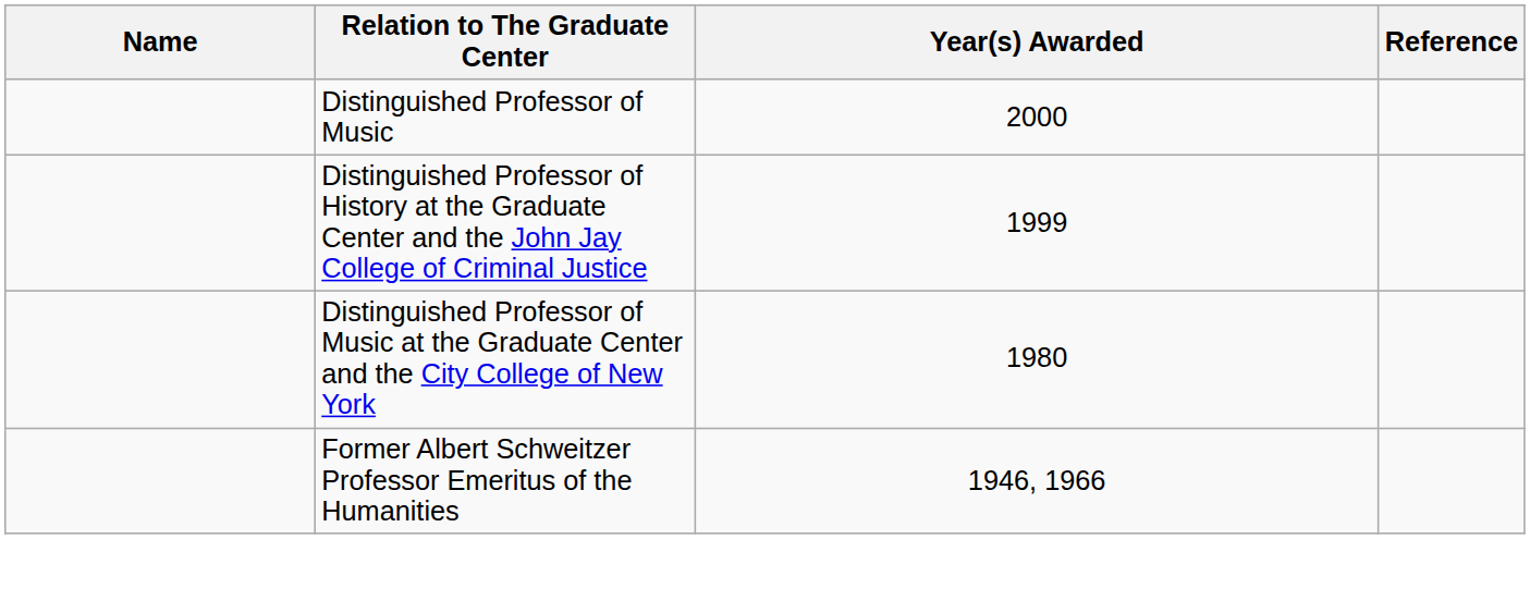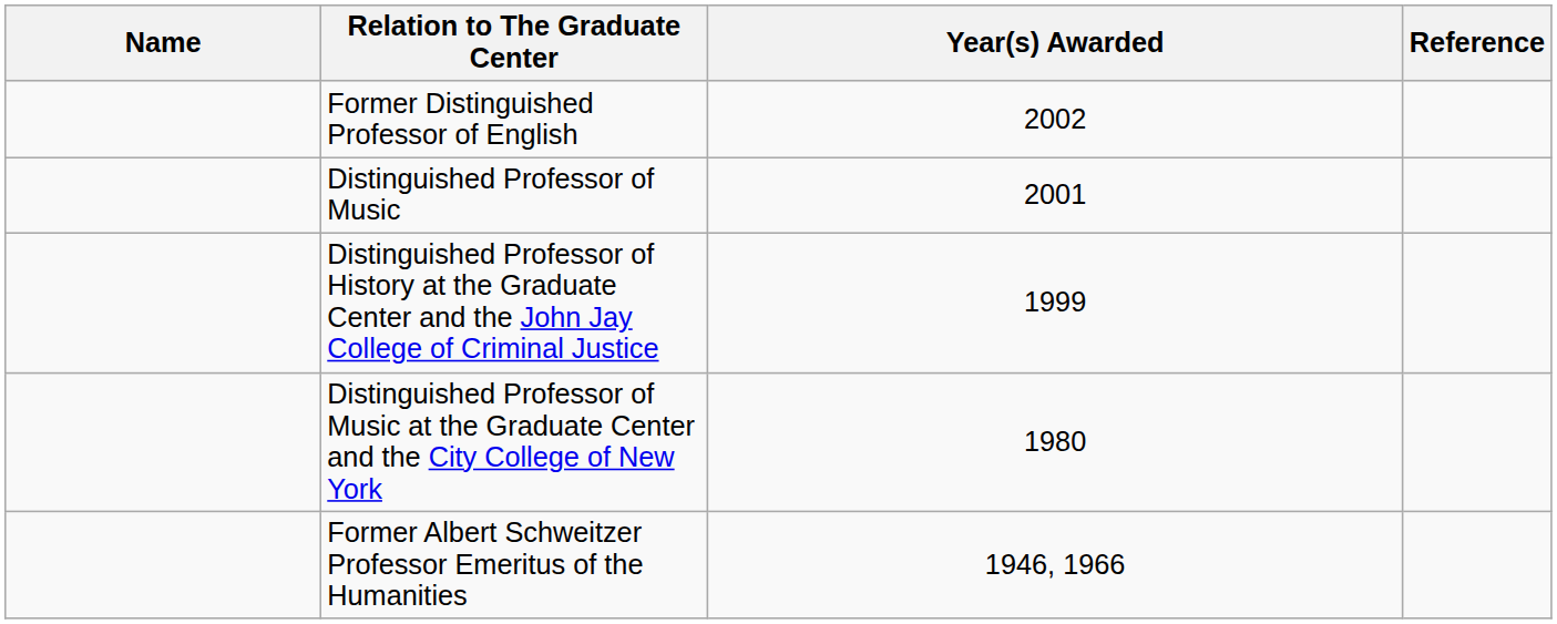+ row: Former Distinguished Professor of English | 2002
Distinguished Professor of Music | Year(s) Awarded: 2000 -> 2001
